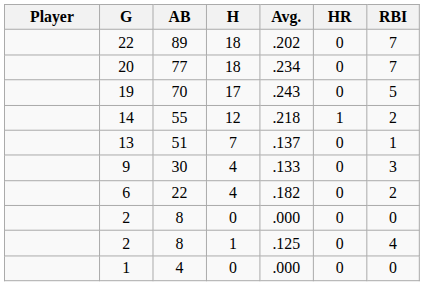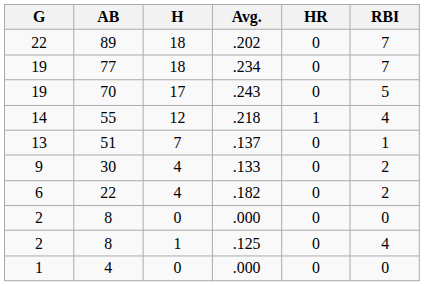- column: Player
77 | G: 20 -> 19
55 | RBI: 2 -> 4
30 | RBI: 3 -> 2
